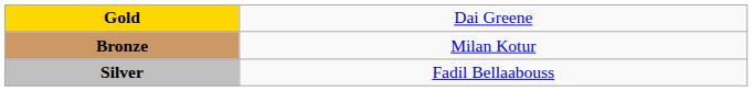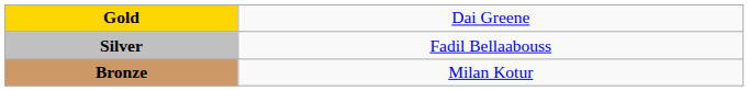rows swapped: Silver <-> Bronze
